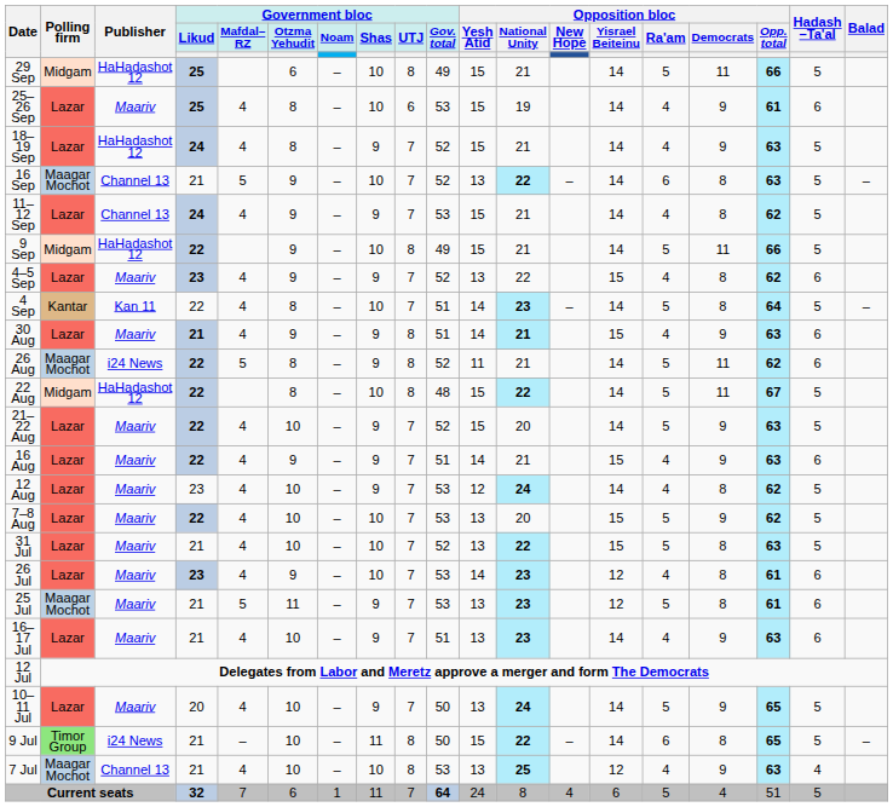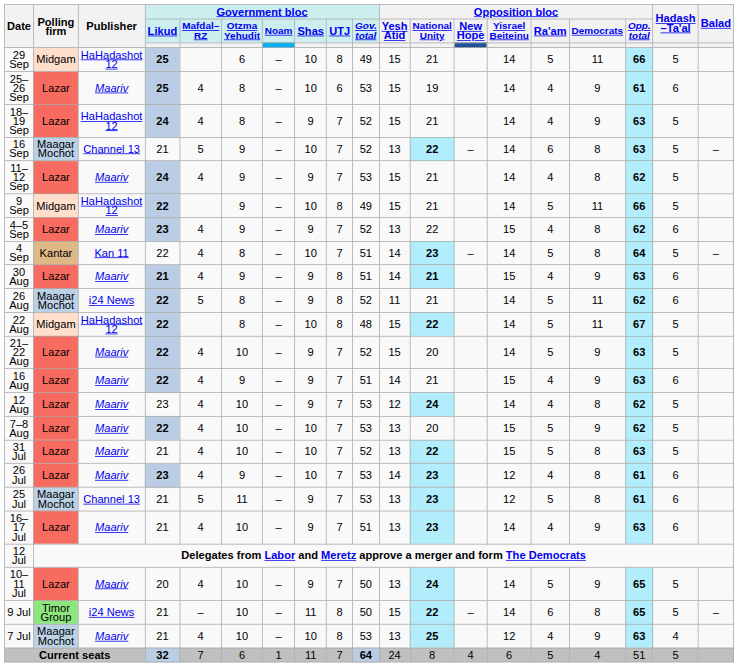11–12 Sep | Publisher: Channel 13 -> Maariv
25 Jul | Publisher: Maariv -> Channel 13
7 Jul | Publisher: Channel 13 -> Maariv
